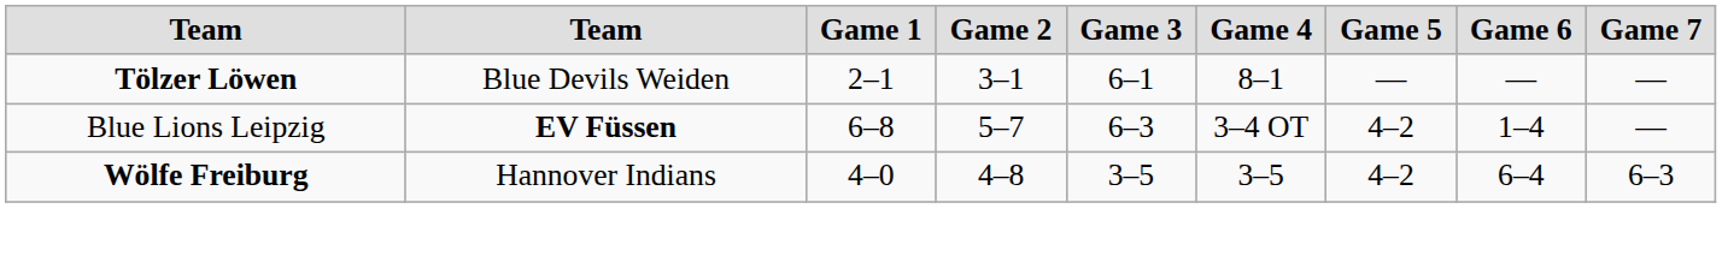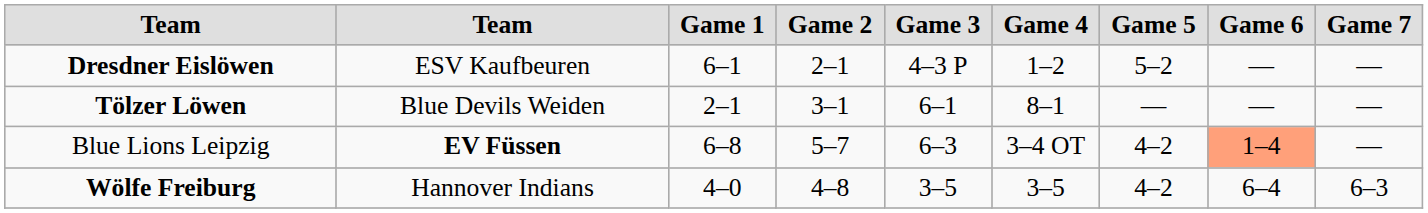+ row: Dresdner Eislöwen | ESV Kaufbeuren | 6–1 | 2–1 | 4–3 P | 1–2 | 5–2 | — | —
Blue Lions Leipzig | Game 6: no background -> lightsalmon background
